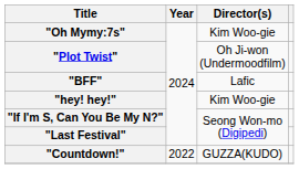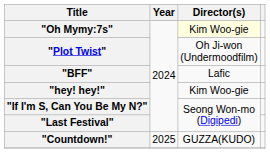"Oh Mymy:7s" | Director(s): no background -> lightyellow background
"Countdown!" | Year: 2022 -> 2025
